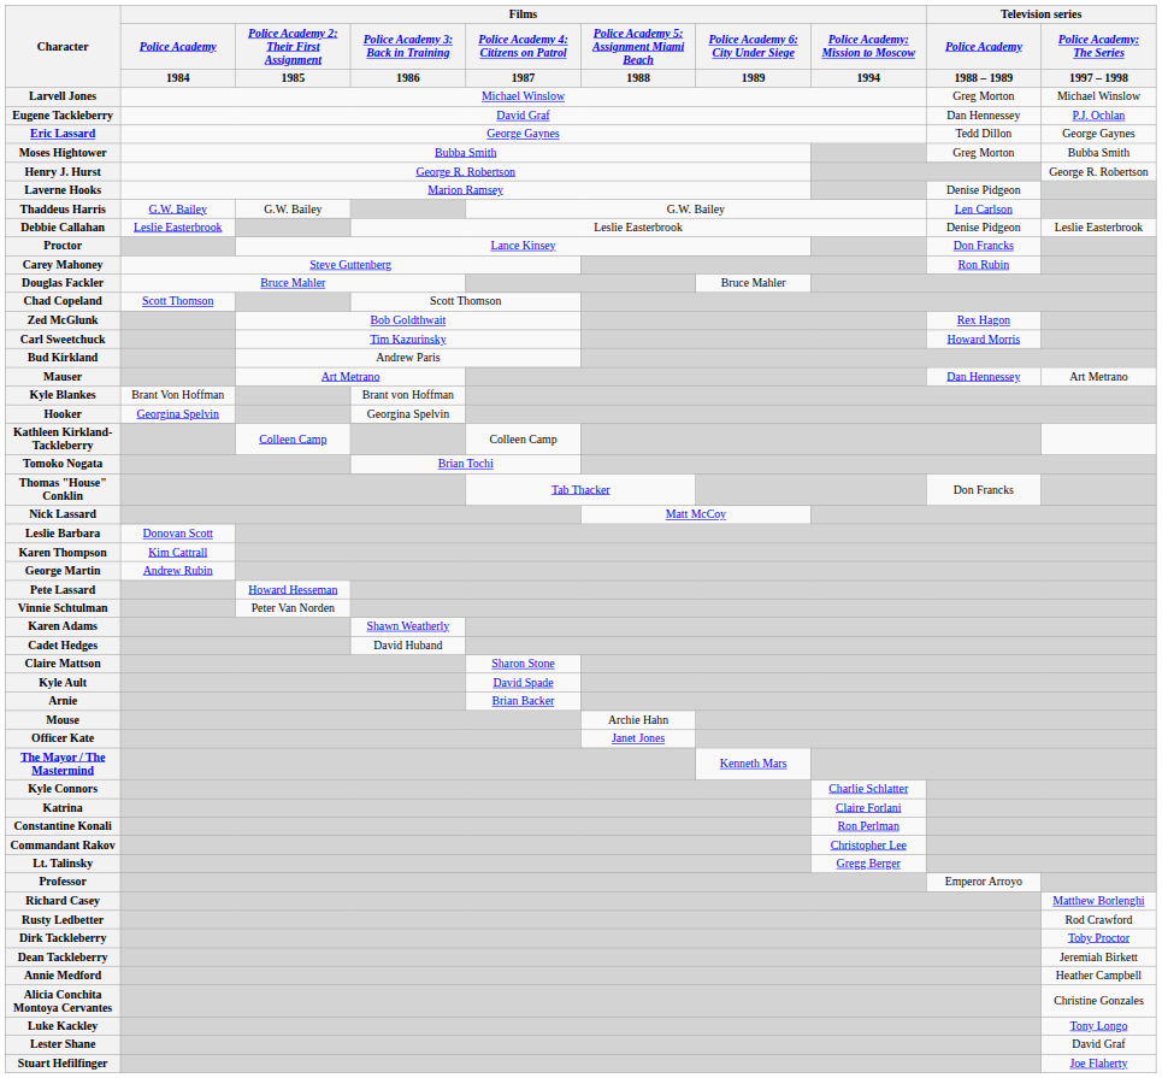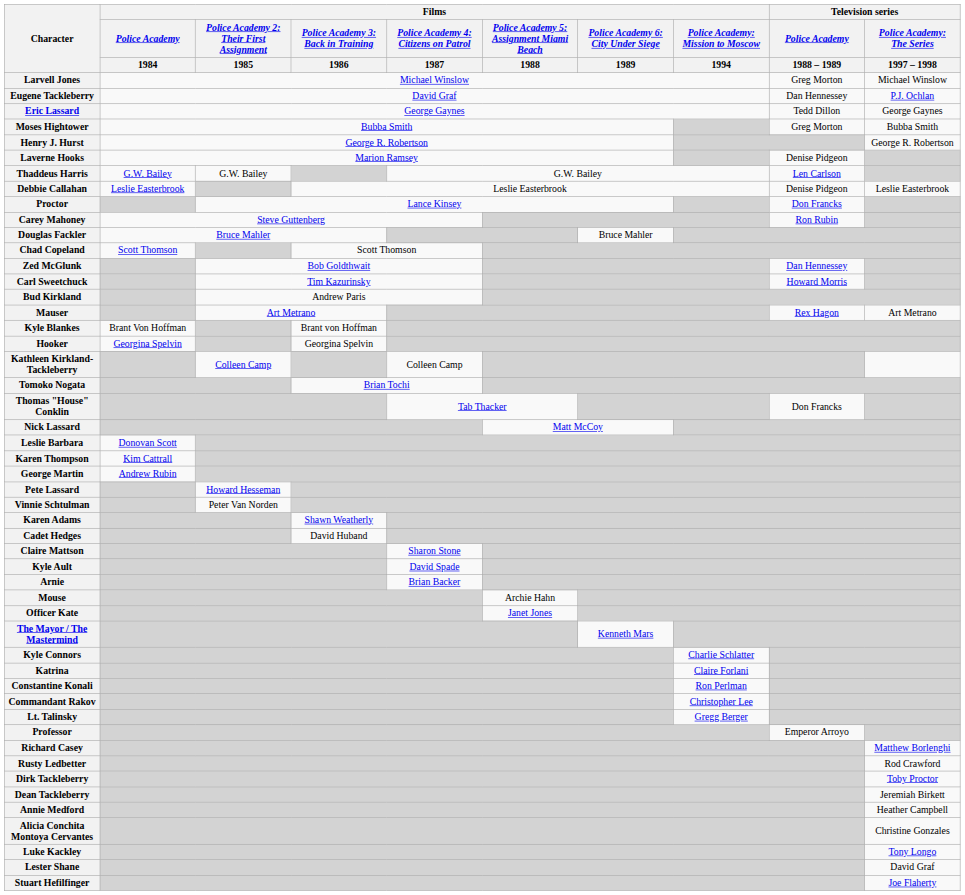Zed McGlunk | Television series / Police Academy / 1988 – 1989: Rex Hagon -> Dan Hennessey
Mauser | Television series / Police Academy / 1988 – 1989: Dan Hennessey -> Rex Hagon
